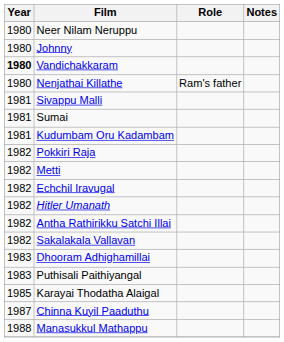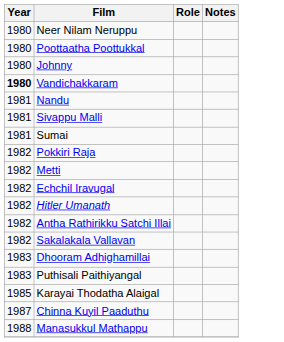+ row: 1980 | Poottaatha Poottukkal
- row: 1980 | Nenjathai Killathe | Ram's father
+ row: 1981 | Nandu
- row: 1981 | Kudumbam Oru Kadambam
